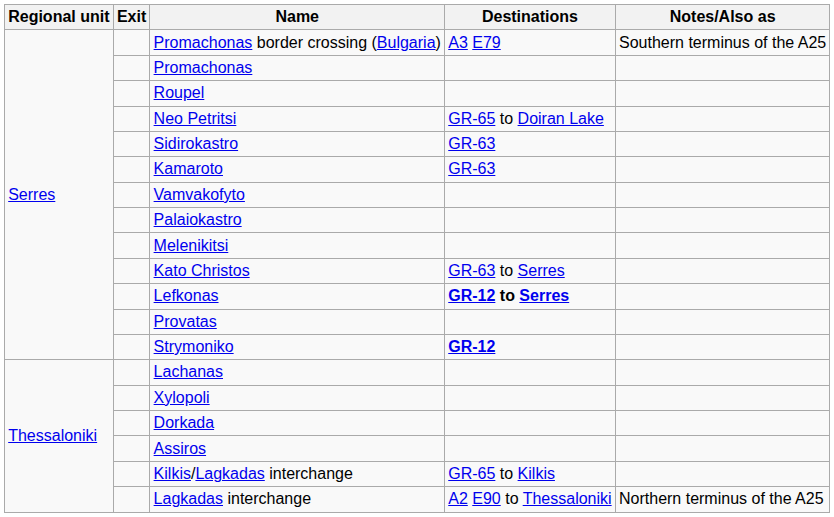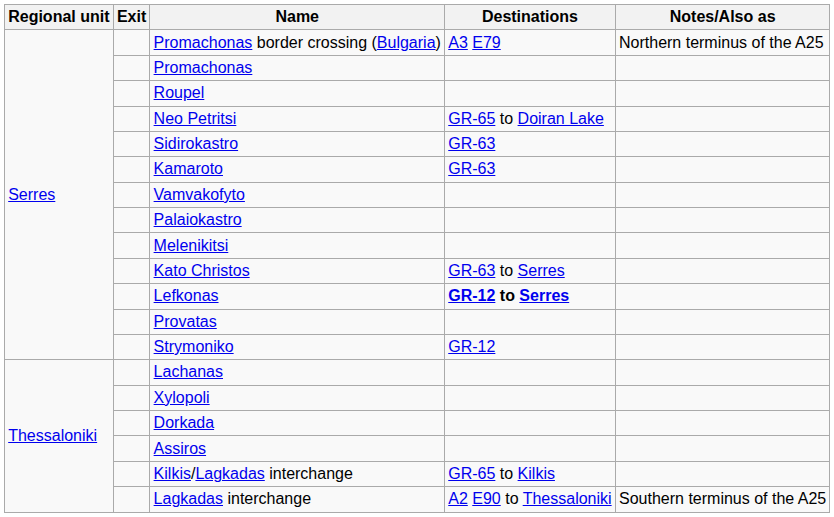Promachonas border crossing (Bulgaria) | Notes/Also as: Southern terminus of the A25 -> Northern terminus of the A25
Strymoniko | Destinations: bold -> normal
Lagkadas interchange | Notes/Also as: Northern terminus of the A25 -> Southern terminus of the A25
